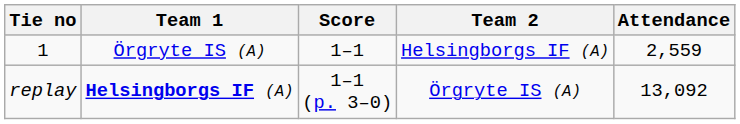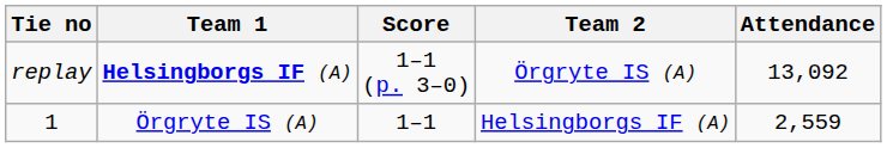rows swapped: 1 <-> replay
